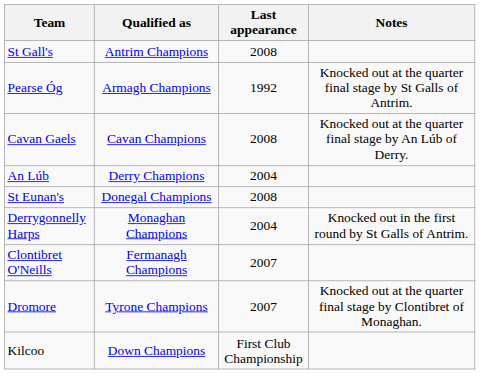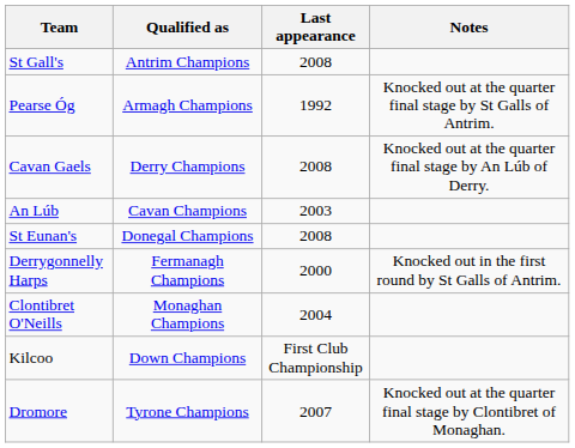Cavan Gaels | Qualified as: Cavan Champions -> Derry Champions
An Lúb | Qualified as: Derry Champions -> Cavan Champions
An Lúb | Last appearance: 2004 -> 2003
Derrygonnelly Harps | Qualified as: Monaghan Champions -> Fermanagh Champions
Derrygonnelly Harps | Last appearance: 2004 -> 2000
Clontibret O'Neills | Qualified as: Fermanagh Champions -> Monaghan Champions
Clontibret O'Neills | Last appearance: 2007 -> 2004
rows swapped: Dromore <-> Kilcoo
